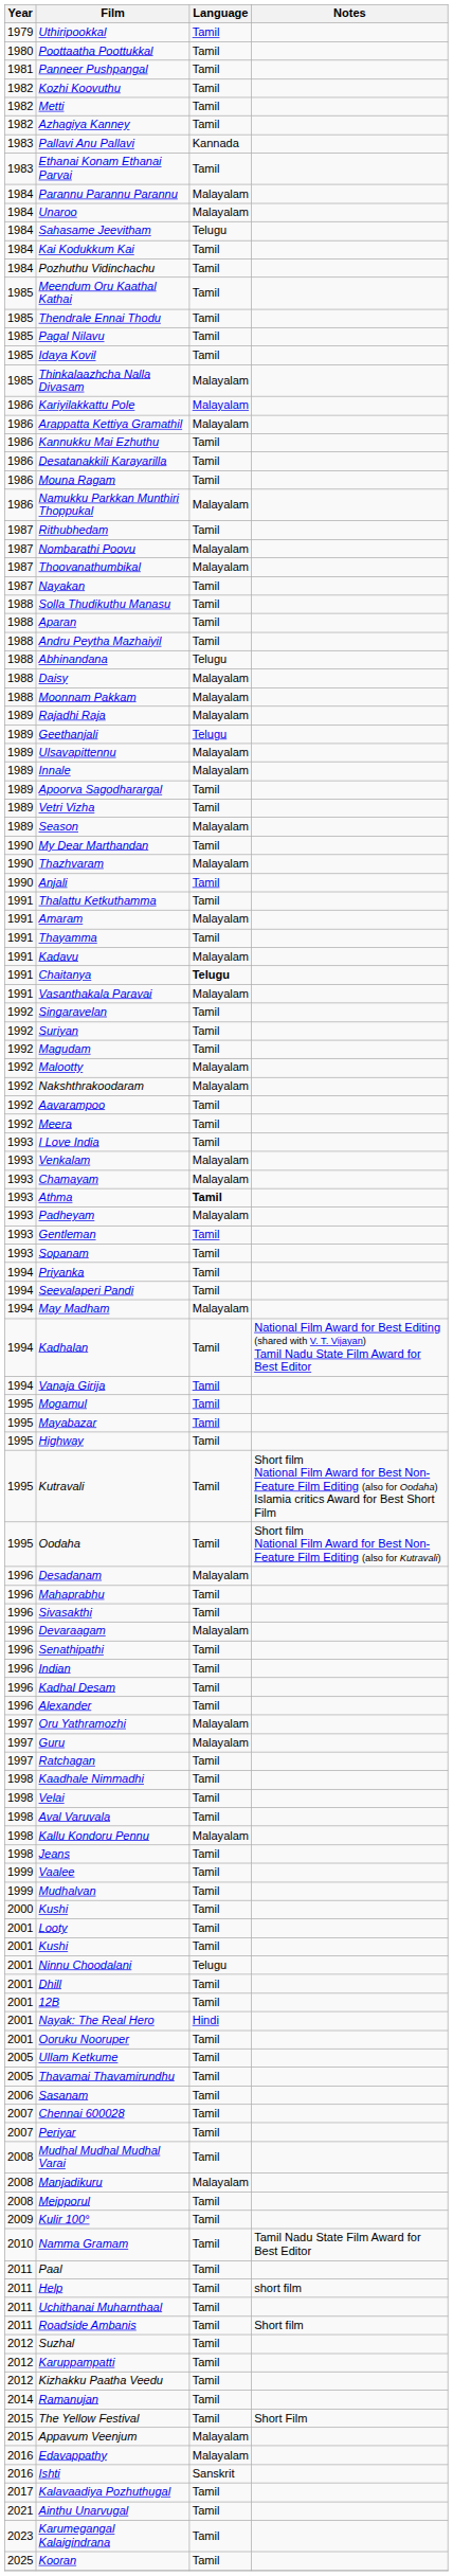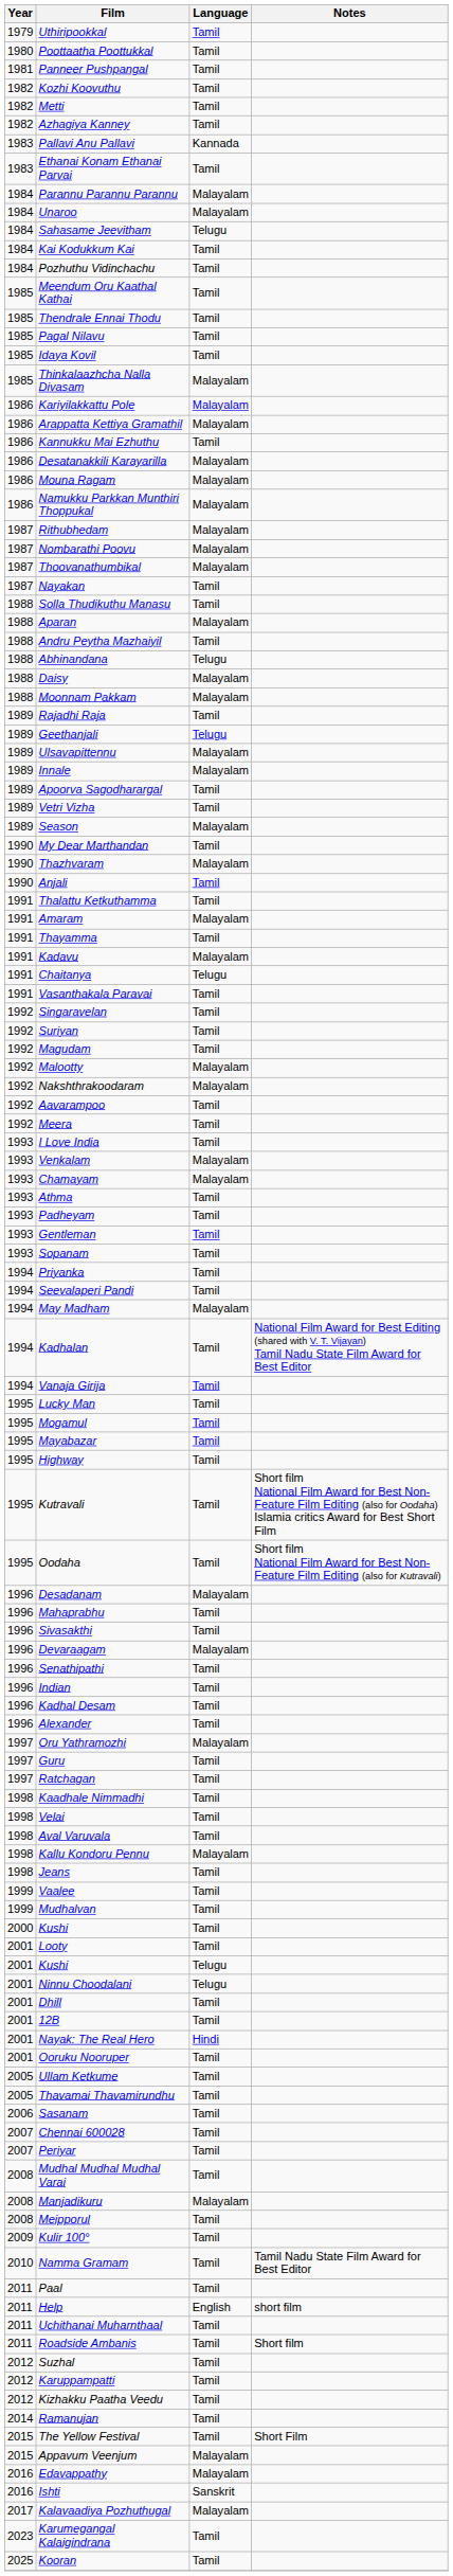Desatanakkili Karayarilla | Language: Tamil -> Malayalam
Mouna Ragam | Language: Tamil -> Malayalam
Rithubhedam | Language: Tamil -> Malayalam
Aparan | Language: Tamil -> Malayalam
Rajadhi Raja | Language: Malayalam -> Tamil
Chaitanya | Language: bold -> normal
Vasanthakala Paravai | Language: Malayalam -> Tamil
Athma | Language: bold -> normal
Padheyam | Language: Malayalam -> Tamil
+ row: 1995 | Lucky Man | Tamil
Guru | Language: Malayalam -> Tamil
2001 / Kushi | Language: Tamil -> Telugu
Help | Language: Tamil -> English
Kalavaadiya Pozhuthugal | Language: Tamil -> Malayalam
- row: 2021 | Ainthu Unarvugal | Tamil
